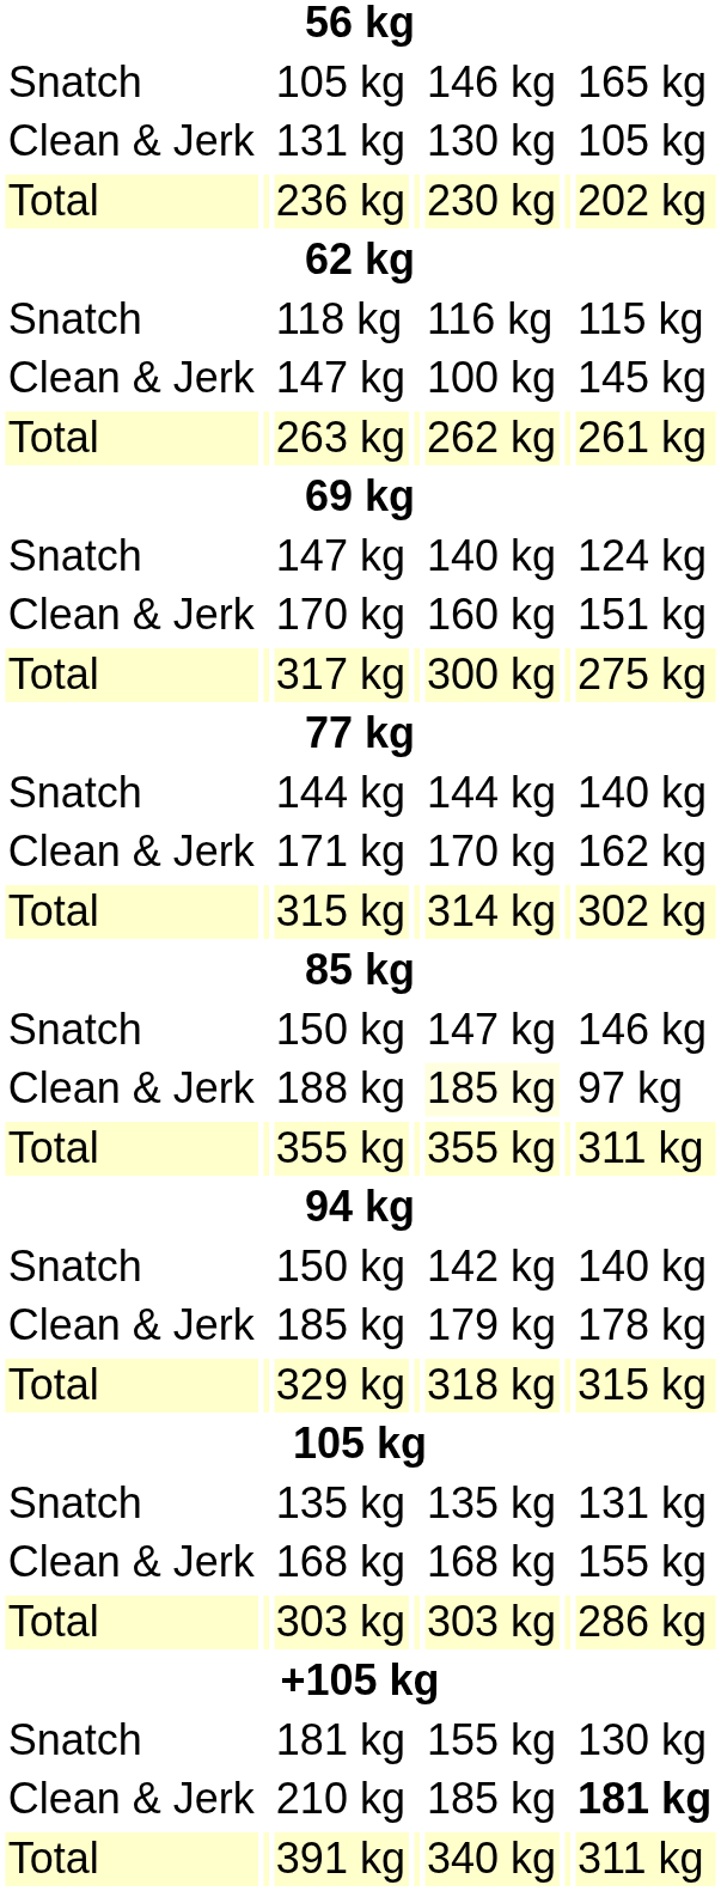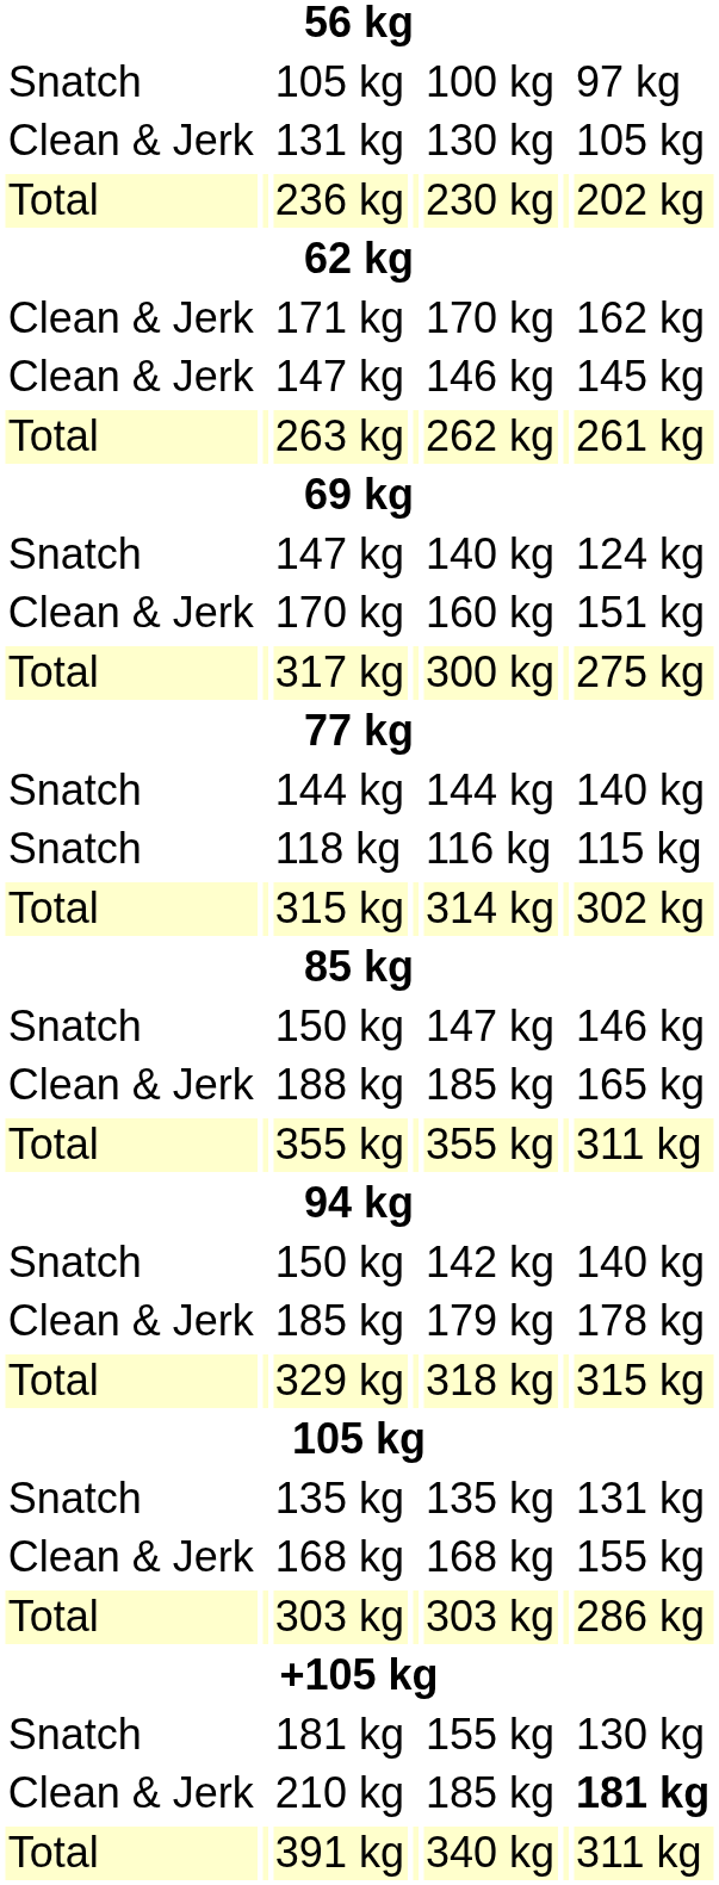Snatch / 105 kg | column 5: 146 kg -> 100 kg
Snatch / 105 kg | column 7: 165 kg -> 97 kg
rows swapped: 118 kg <-> 171 kg
Clean & Jerk / 147 kg | column 5: 100 kg -> 146 kg
188 kg | column 5: lightyellow background -> no background
188 kg | column 7: 97 kg -> 165 kg
